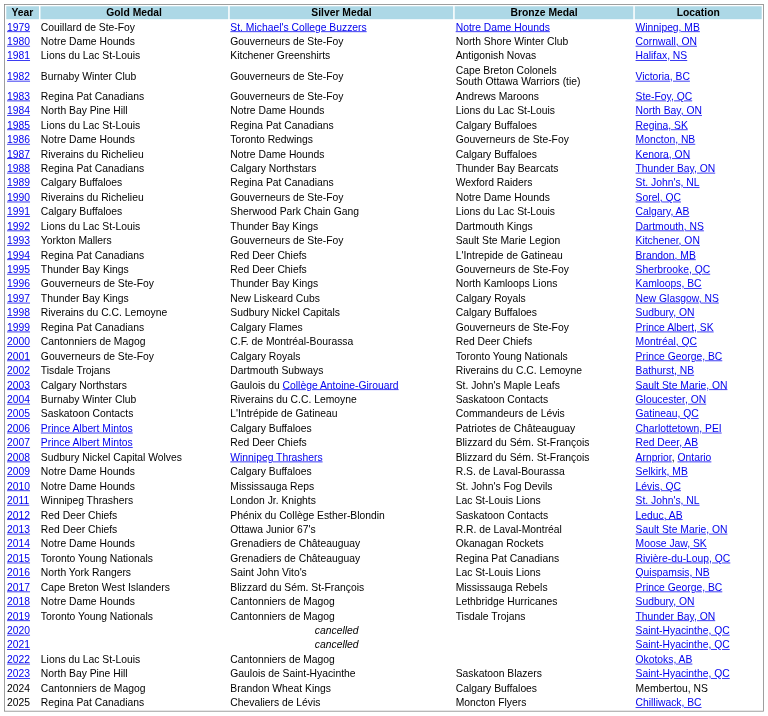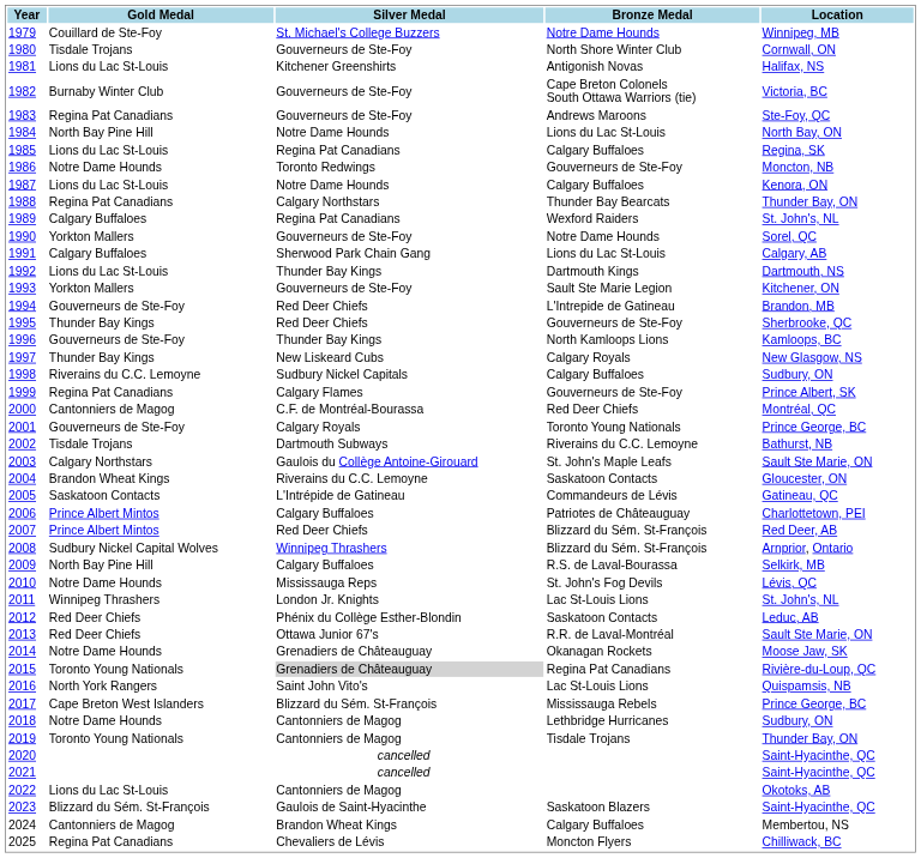1980 | Gold Medal: Notre Dame Hounds -> Tisdale Trojans
1987 | Gold Medal: Riverains du Richelieu -> Lions du Lac St-Louis
1990 | Gold Medal: Riverains du Richelieu -> Yorkton Mallers
1994 | Gold Medal: Regina Pat Canadians -> Gouverneurs de Ste-Foy
2004 | Gold Medal: Burnaby Winter Club -> Brandon Wheat Kings
2009 | Gold Medal: Notre Dame Hounds -> North Bay Pine Hill
2015 | Silver Medal: no background -> lightgrey background
2023 | Gold Medal: North Bay Pine Hill -> Blizzard du Sém. St-François
